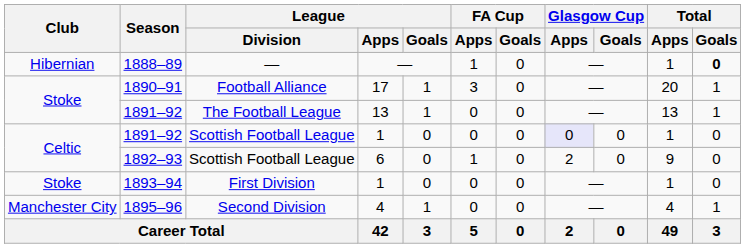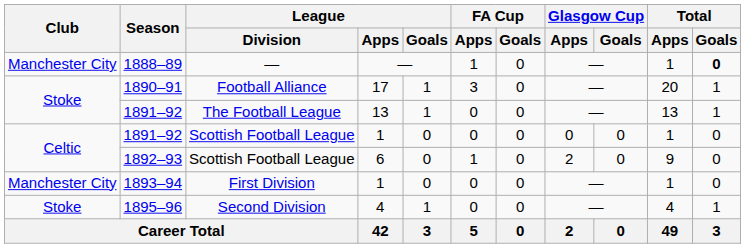1888–89 | Club: Hibernian -> Manchester City
1891–92 / Scottish Football League | Glasgow Cup / Apps: lavender background -> no background
1893–94 | Club: Stoke -> Manchester City
1895–96 | Club: Manchester City -> Stoke
